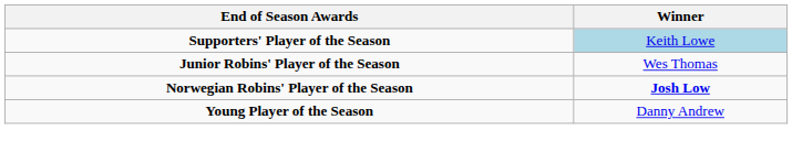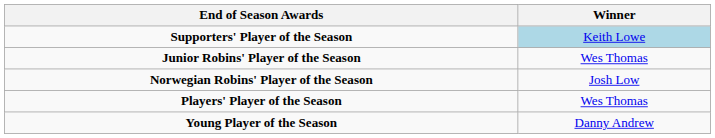Norwegian Robins' Player of the Season | Winner: bold -> normal
+ row: Players' Player of the Season | Wes Thomas
